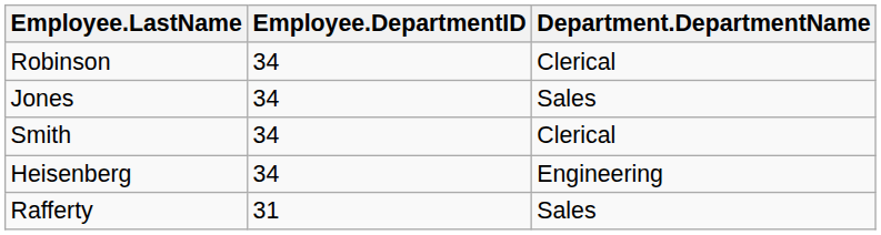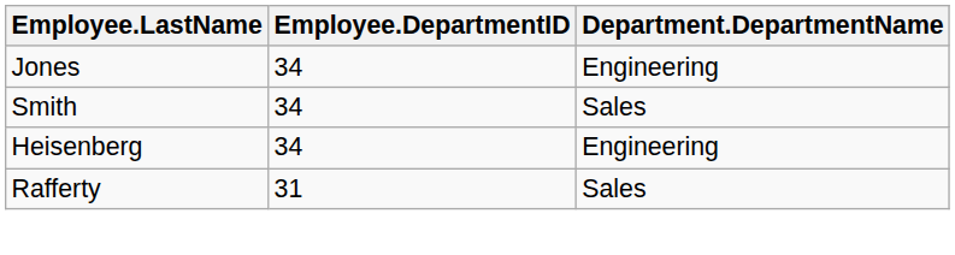- row: Robinson | 34 | Clerical
Jones | Department.DepartmentName: Sales -> Engineering
Smith | Department.DepartmentName: Clerical -> Sales
